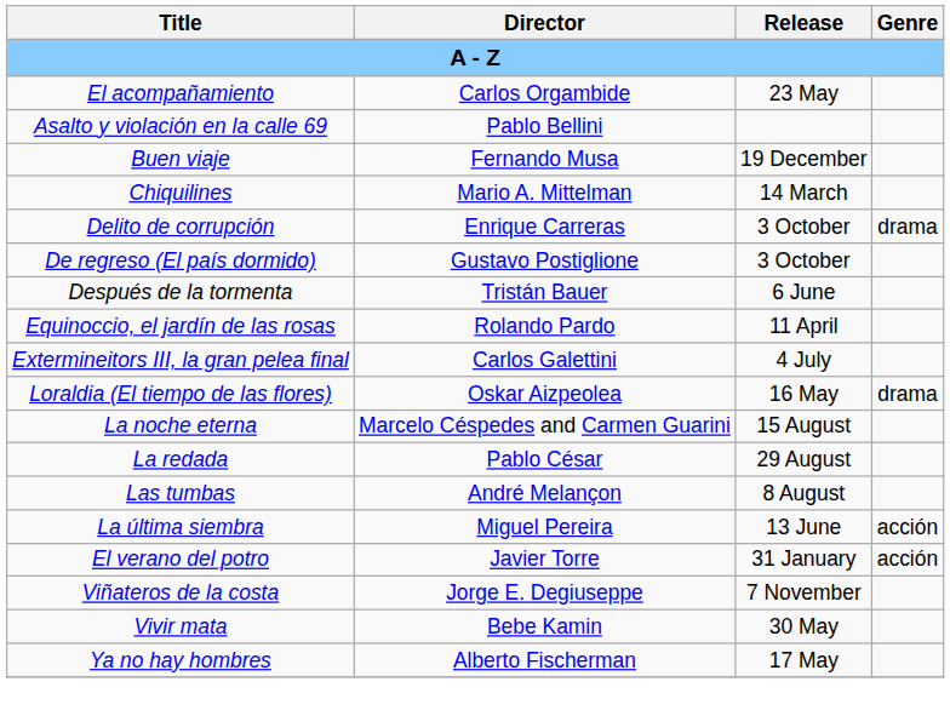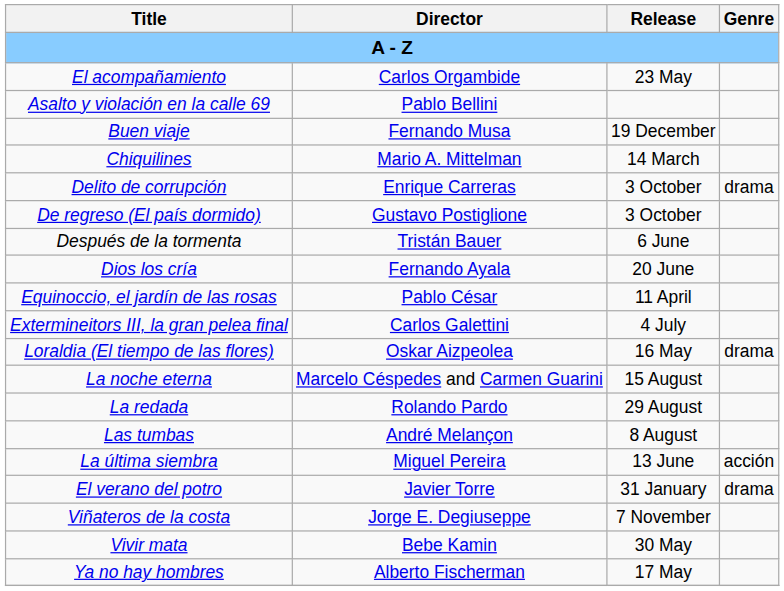+ row: Dios los cría | Fernando Ayala | 20 June
Equinoccio, el jardín de las rosas | Director: Rolando Pardo -> Pablo César
La redada | Director: Pablo César -> Rolando Pardo
El verano del potro | Genre: acción -> drama
